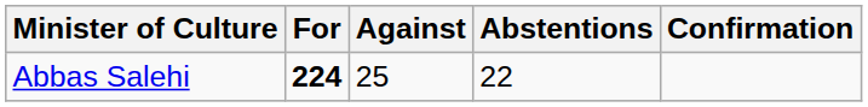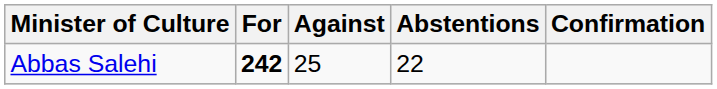Abbas Salehi | For: 224 -> 242
